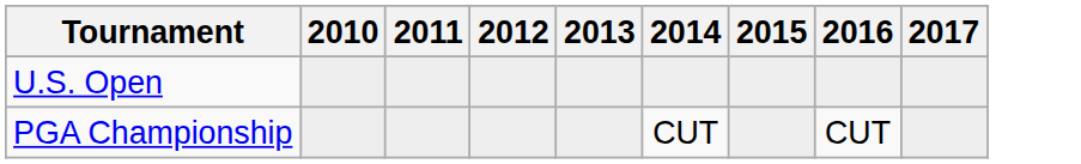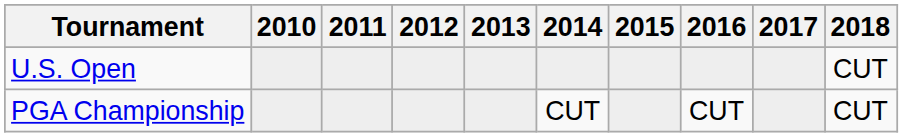+ column: 2018 | CUT | CUT
